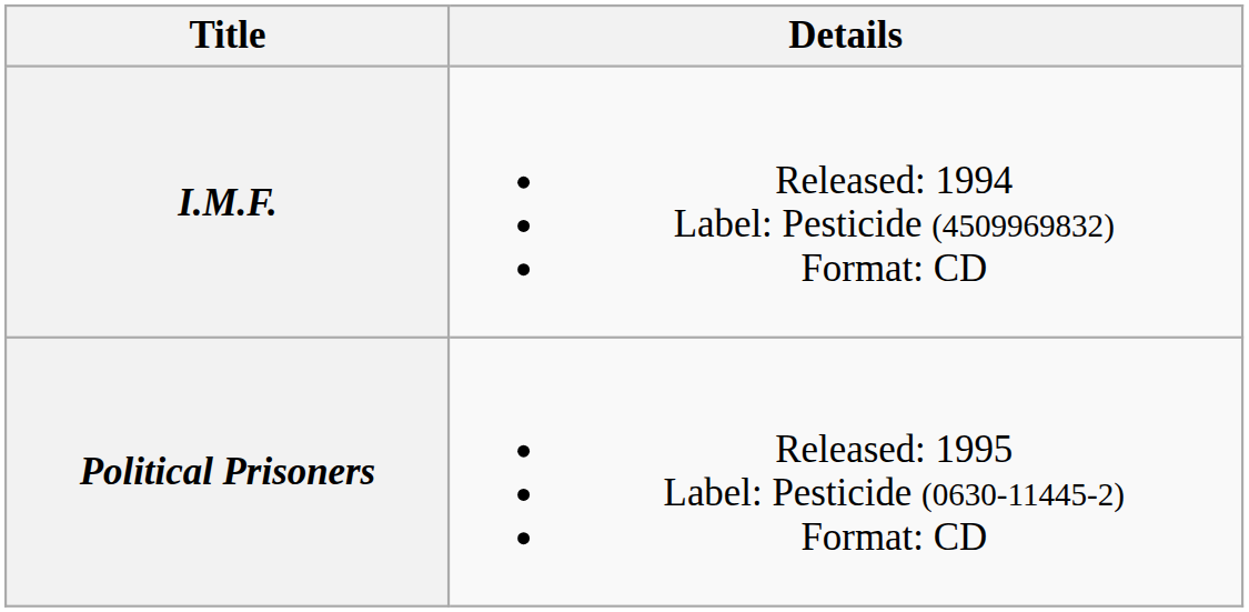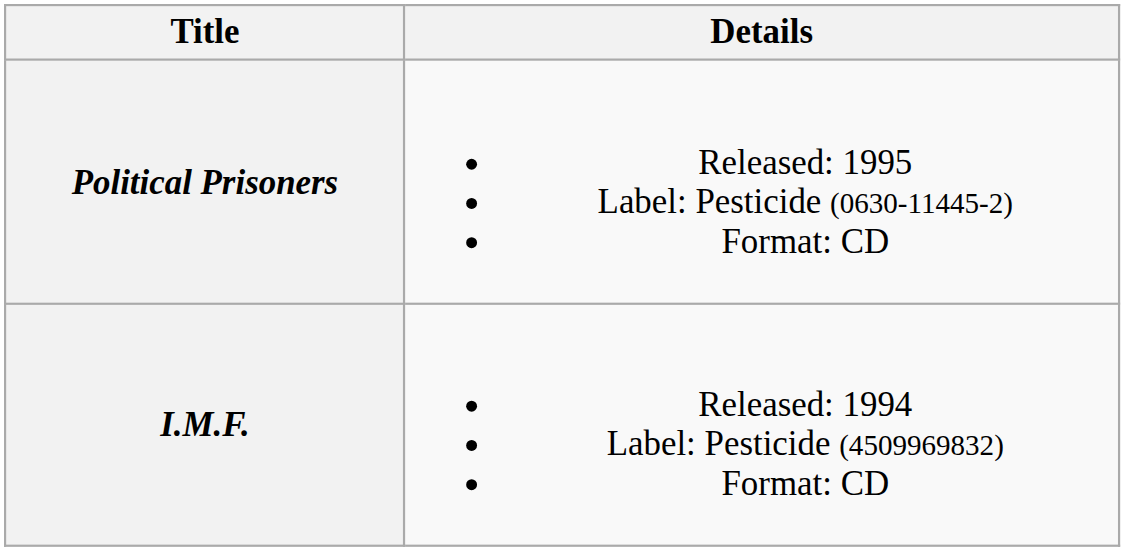rows swapped: I.M.F. <-> Political Prisoners
